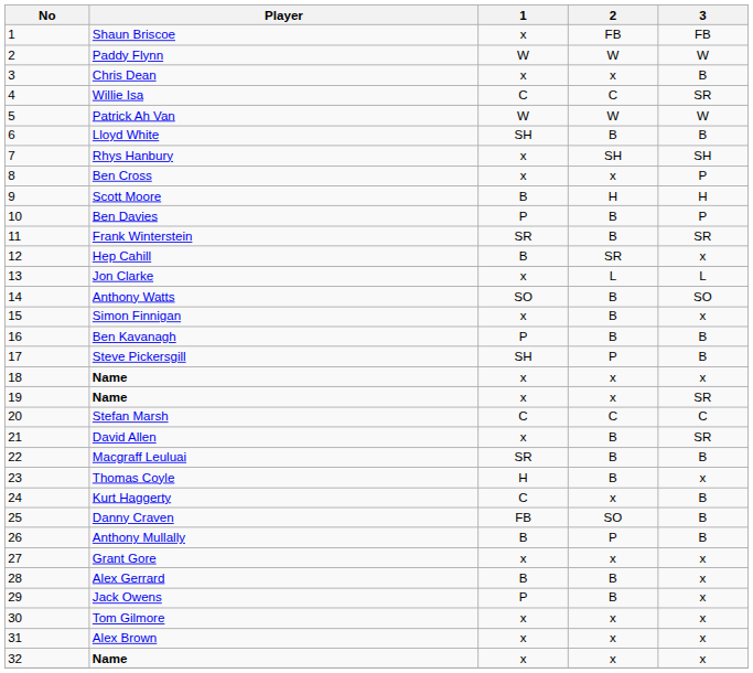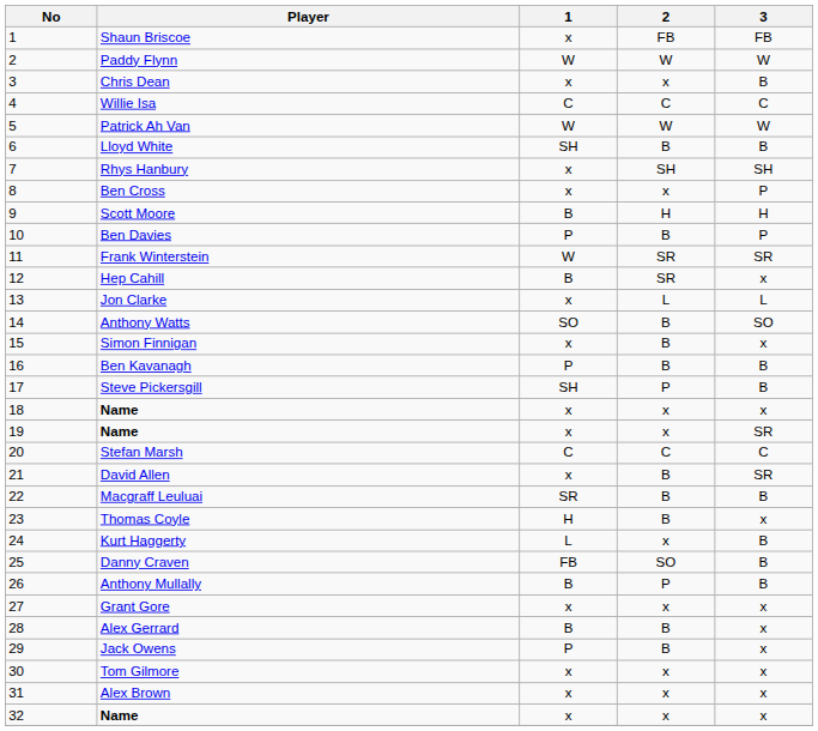Willie Isa | 3: SR -> C
Frank Winterstein | 1: SR -> W
Frank Winterstein | 2: B -> SR
Kurt Haggerty | 1: C -> L
